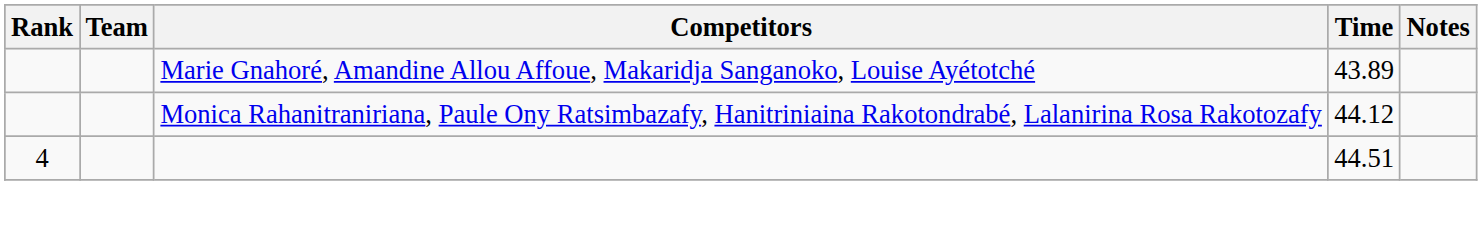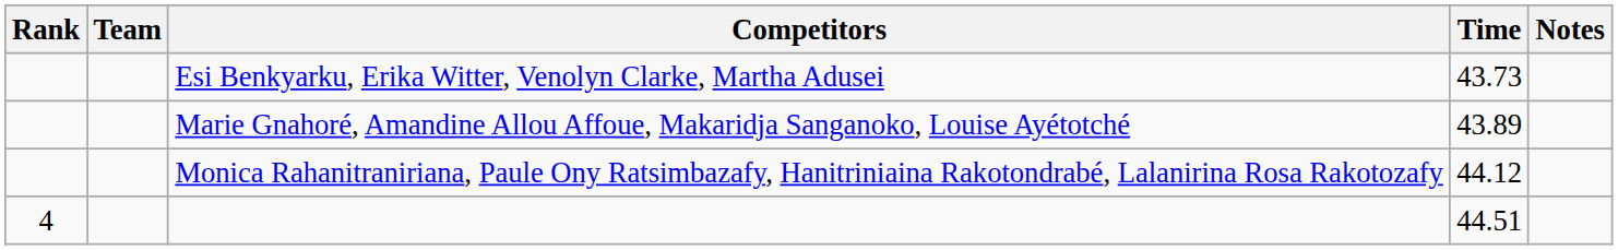+ row: Esi Benkyarku, Erika Witter, Venolyn Clarke, Martha Adusei | 43.73
